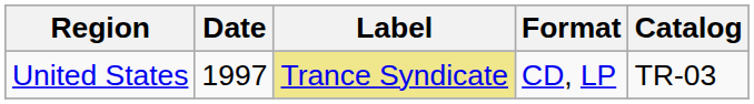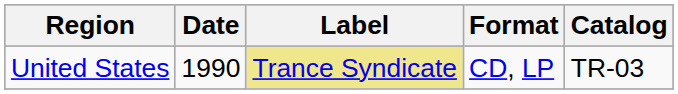United States | Date: 1997 -> 1990
